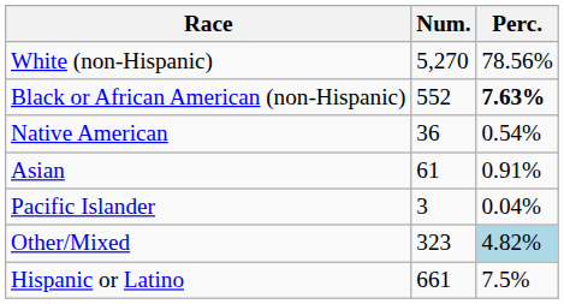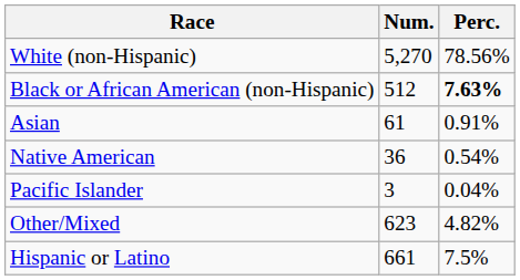Black or African American (non-Hispanic) | Num.: 552 -> 512
rows swapped: Native American <-> Asian
Other/Mixed | Num.: 323 -> 623
Other/Mixed | Perc.: lightblue background -> no background
